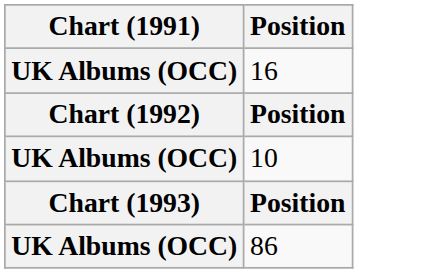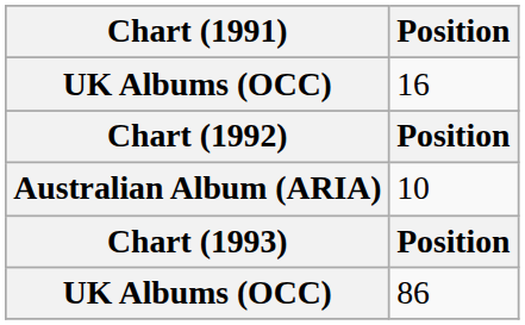10 | Chart (1991): UK Albums (OCC) -> Australian Album (ARIA)
